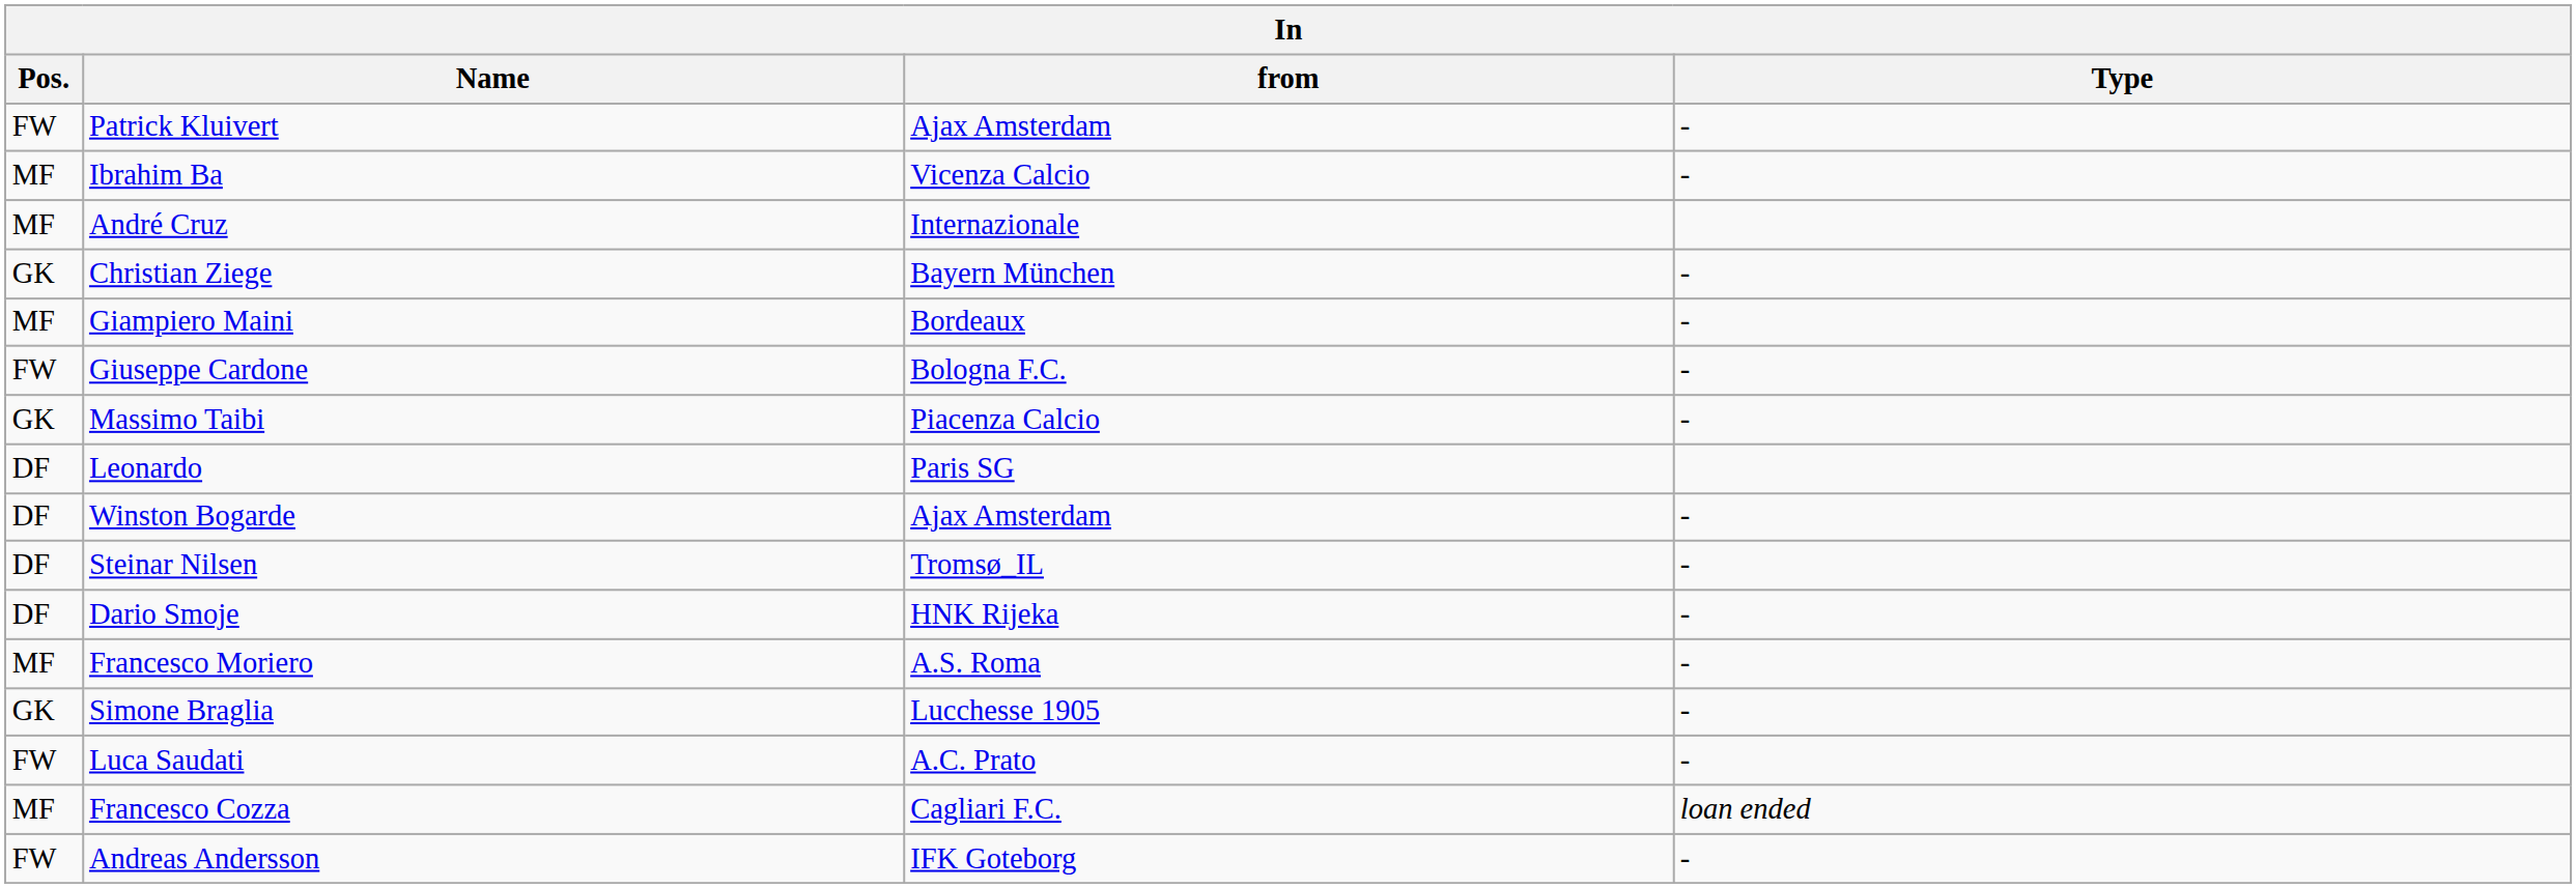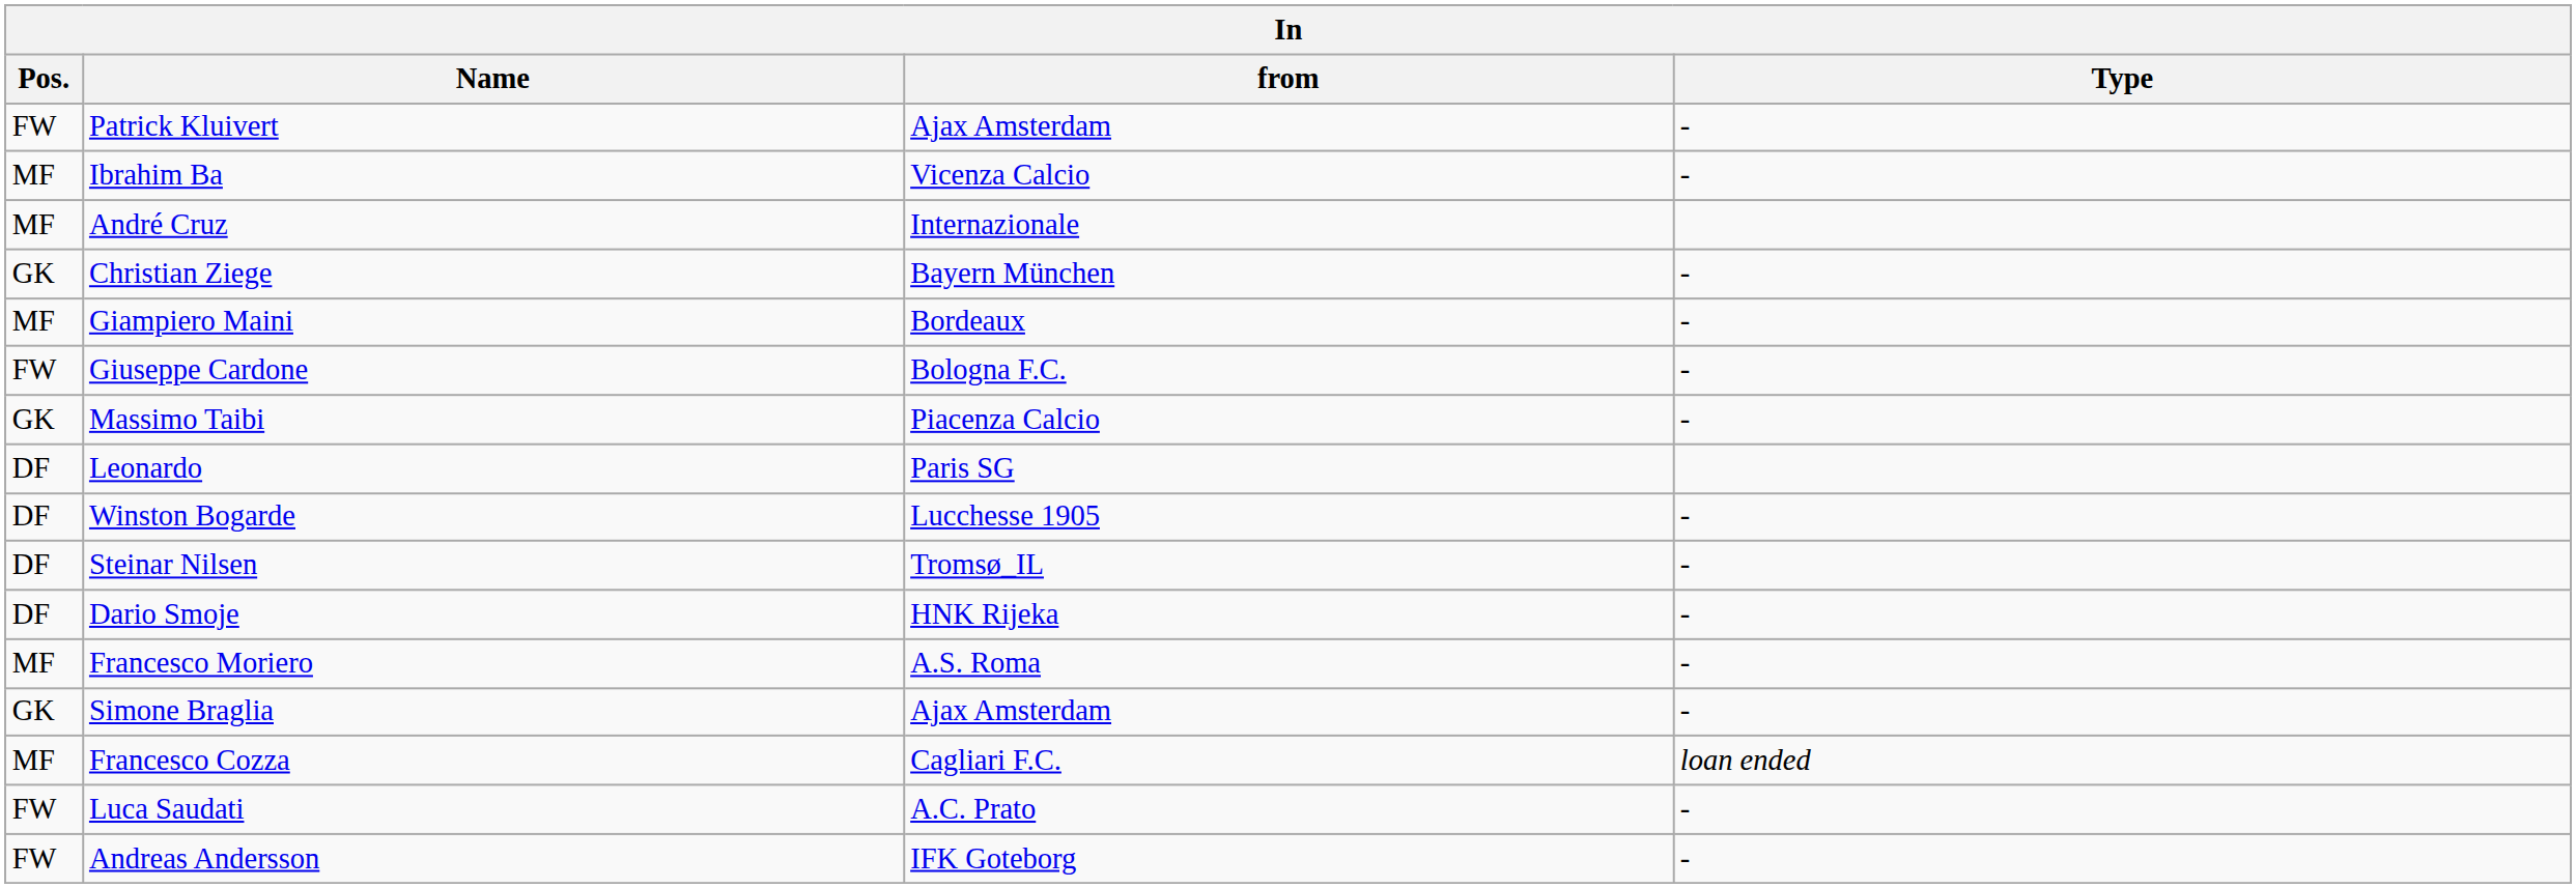Winston Bogarde | from: Ajax Amsterdam -> Lucchesse 1905
Simone Braglia | from: Lucchesse 1905 -> Ajax Amsterdam
rows swapped: Francesco Cozza <-> Luca Saudati
